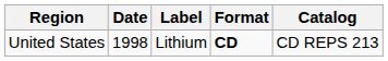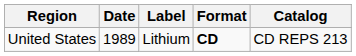United States | Date: 1998 -> 1989
